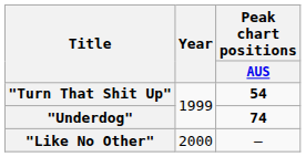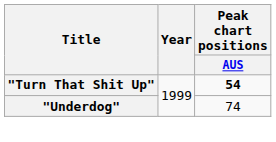"Underdog" | Peak chart positions / AUS: bold -> normal
- row: "Like No Other" | 2000 | —
